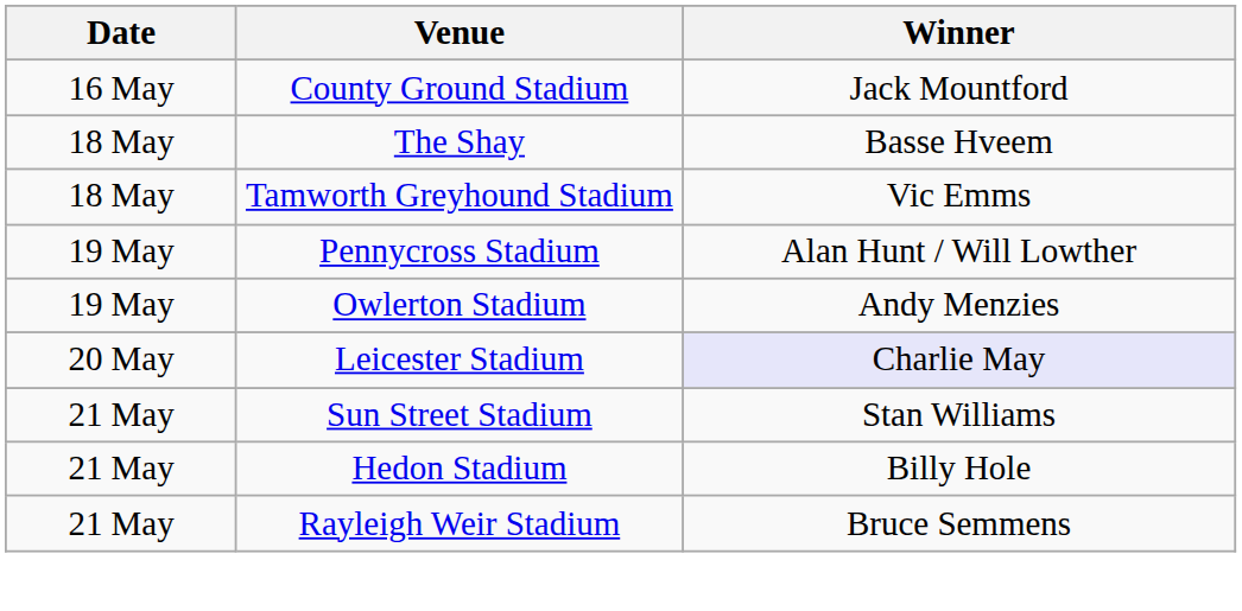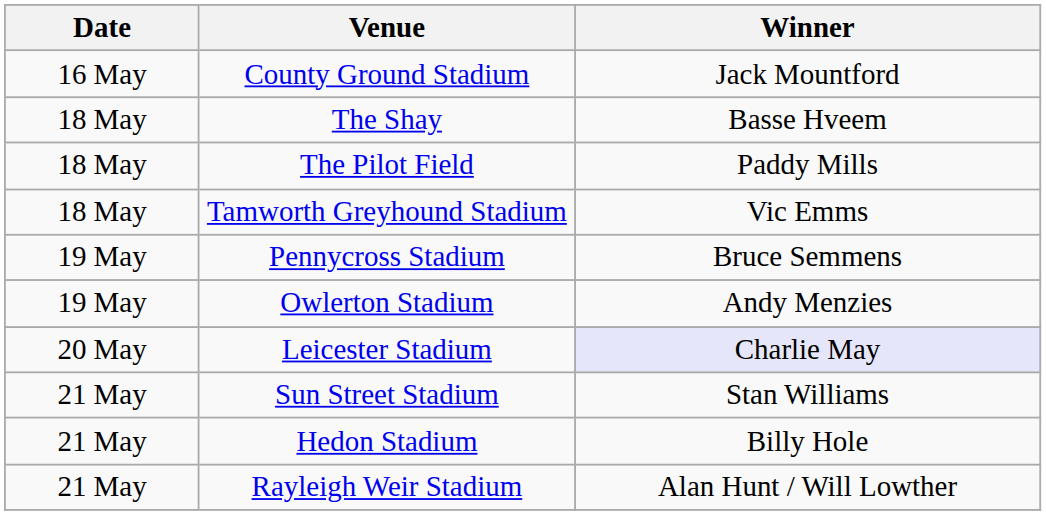+ row: 18 May | The Pilot Field | Paddy Mills
Pennycross Stadium | Winner: Alan Hunt / Will Lowther -> Bruce Semmens
Rayleigh Weir Stadium | Winner: Bruce Semmens -> Alan Hunt / Will Lowther
